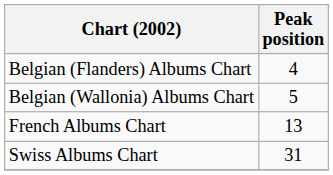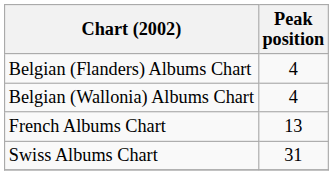Belgian (Wallonia) Albums Chart | Peak position: 5 -> 4
